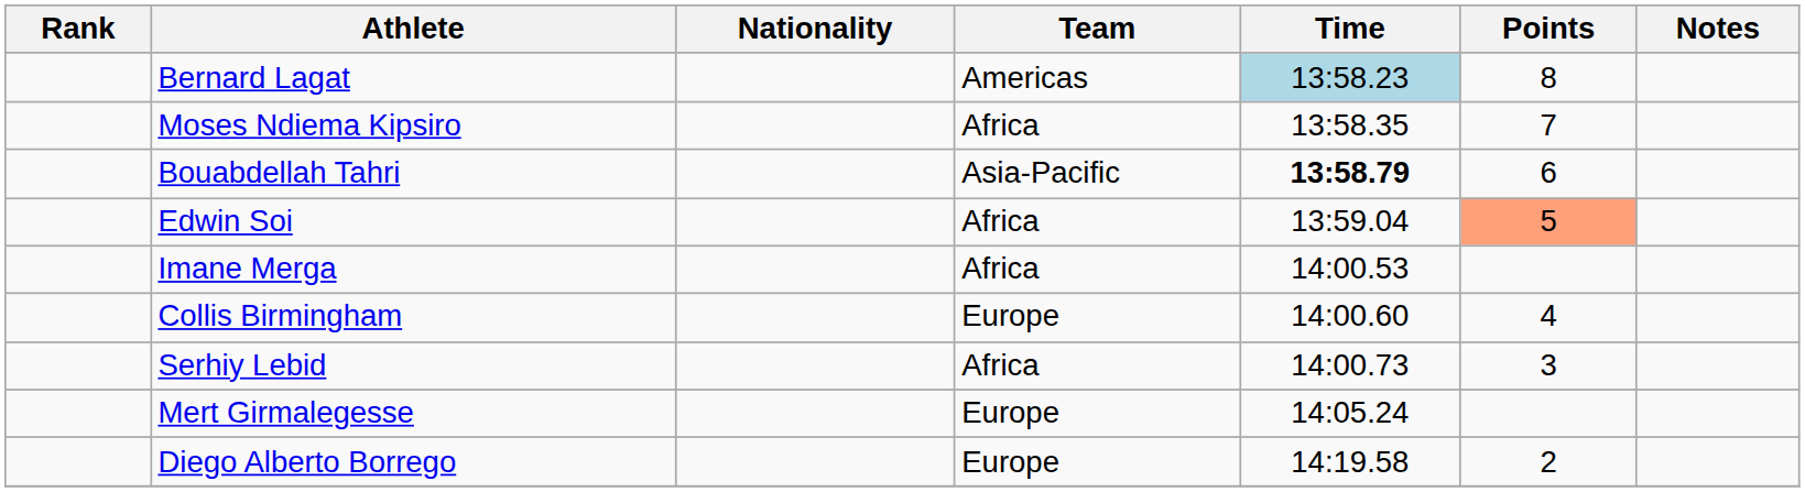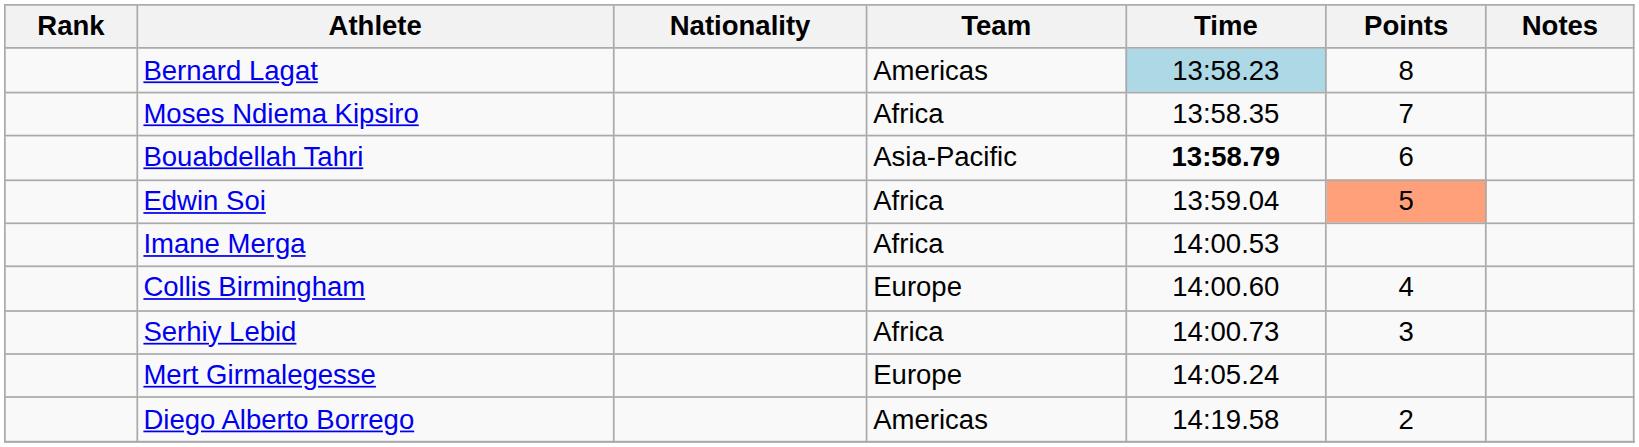Diego Alberto Borrego | Team: Europe -> Americas
